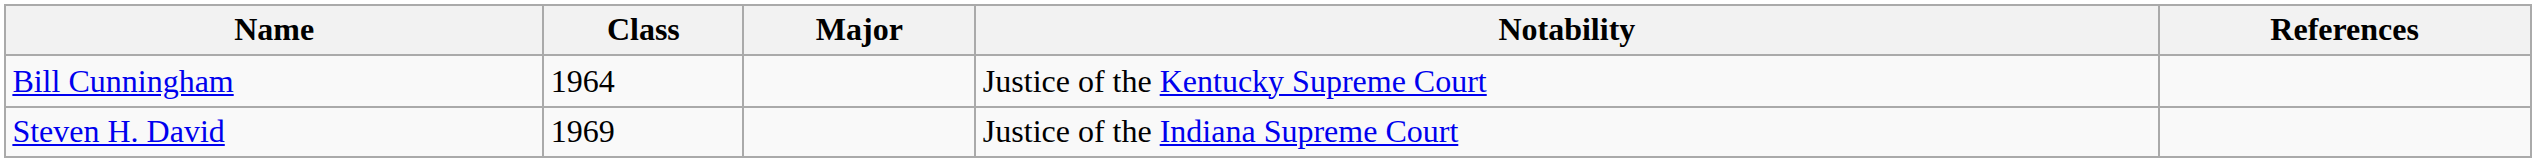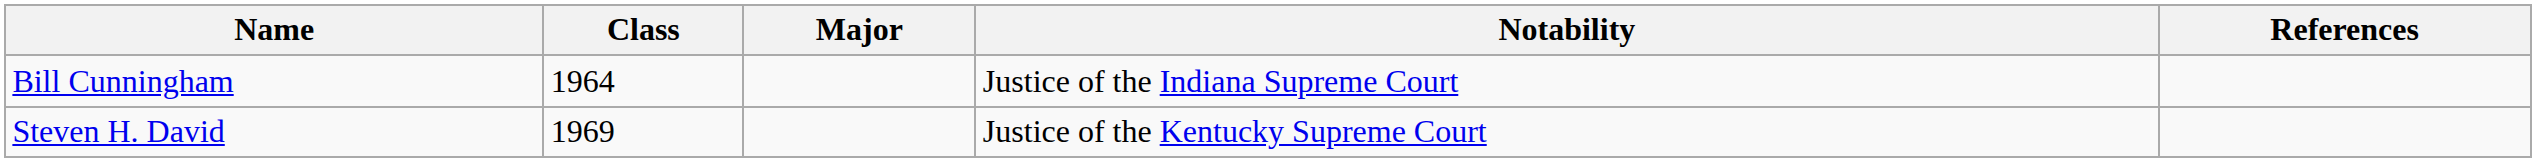Bill Cunningham | Notability: Justice of the Kentucky Supreme Court -> Justice of the Indiana Supreme Court
Steven H. David | Notability: Justice of the Indiana Supreme Court -> Justice of the Kentucky Supreme Court
